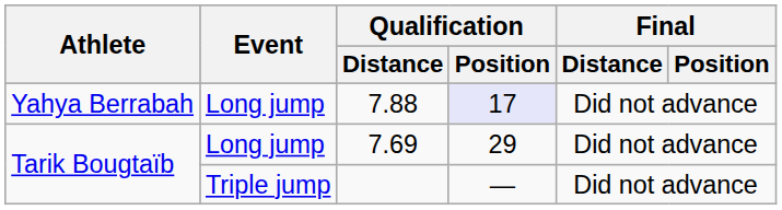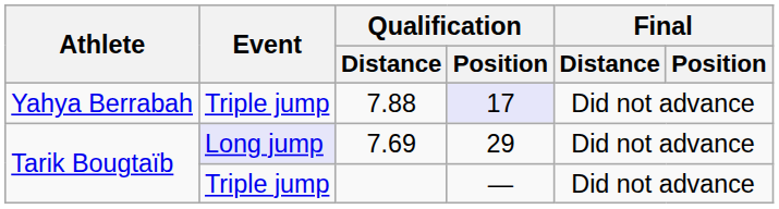7.88 | Event: Long jump -> Triple jump
7.69 | Event: no background -> lavender background
